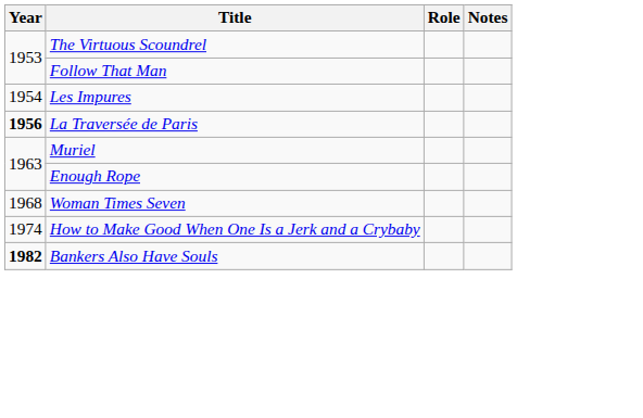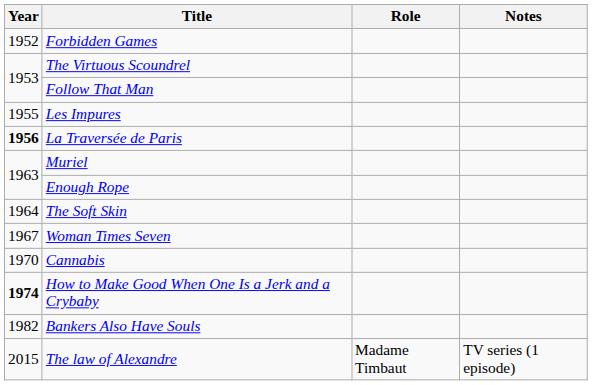+ row: 1952 | Forbidden Games
Les Impures | Year: 1954 -> 1955
+ row: 1964 | The Soft Skin
Woman Times Seven | Year: 1968 -> 1967
+ row: 1970 | Cannabis
How to Make Good When One Is a Jerk and a Crybaby | Year: normal -> bold
Bankers Also Have Souls | Year: bold -> normal
+ row: 2015 | The law of Alexandre | Madame Timbaut | TV series (1 episode)
